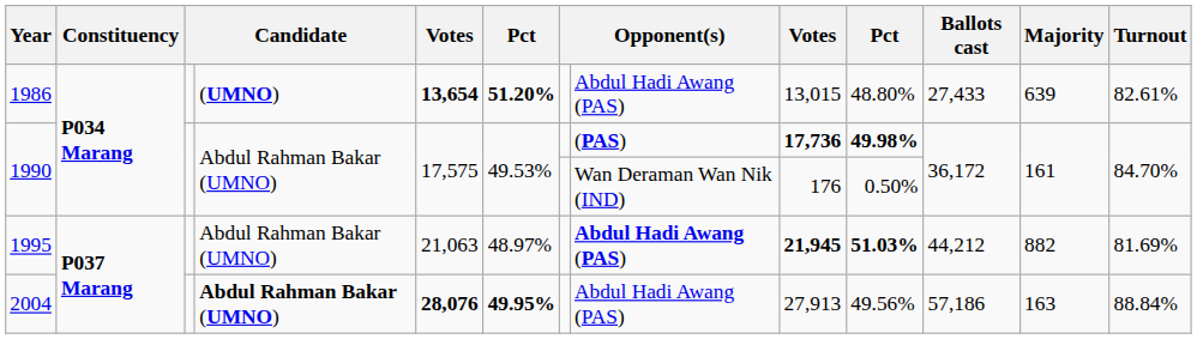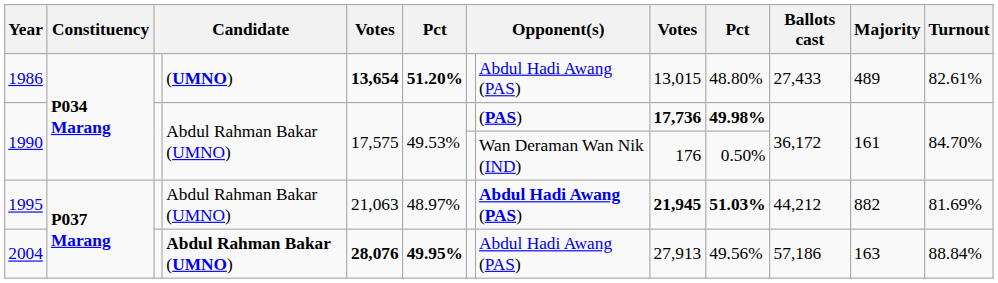1986 | Majority: 639 -> 489
